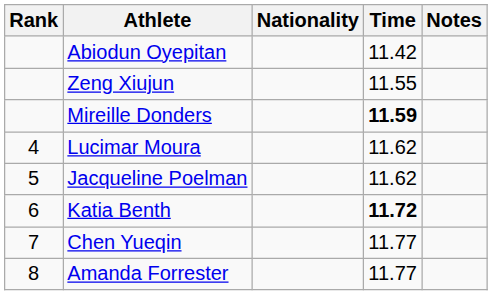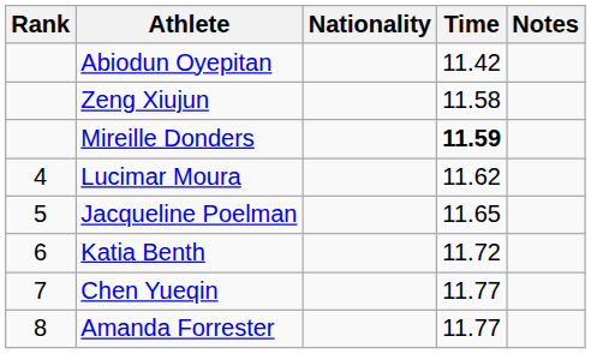Zeng Xiujun | Time: 11.55 -> 11.58
Jacqueline Poelman | Time: 11.62 -> 11.65
Katia Benth | Time: bold -> normal
